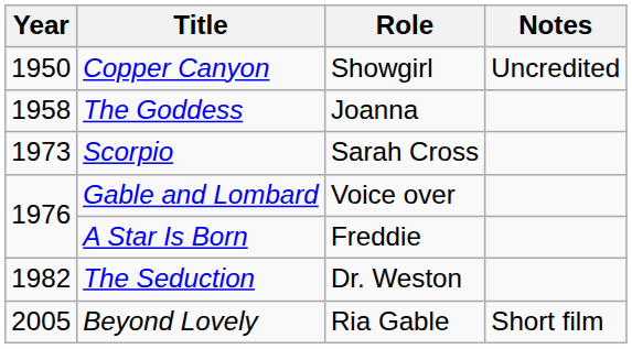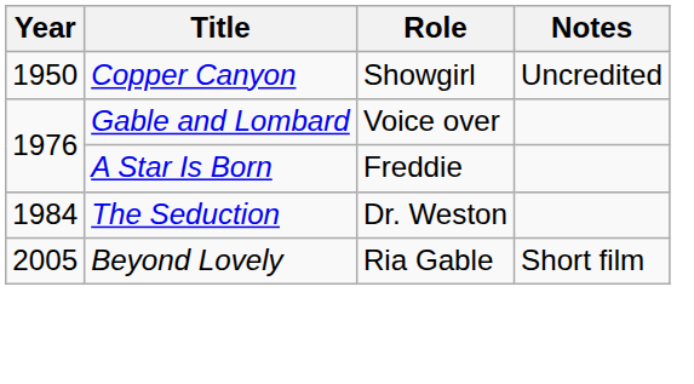- row: 1958 | The Goddess | Joanna
- row: 1973 | Scorpio | Sarah Cross
The Seduction | Year: 1982 -> 1984
